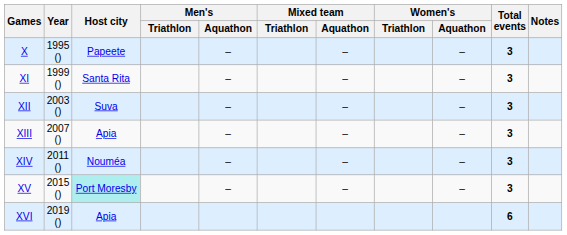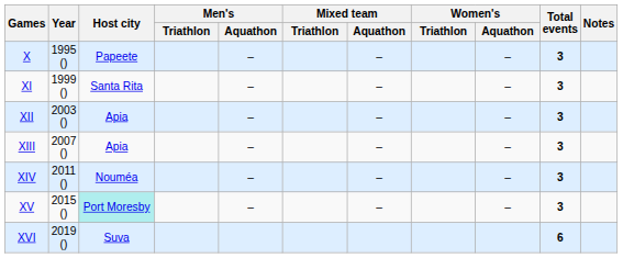XII | Host city: Suva -> Apia
XVI | Host city: Apia -> Suva
